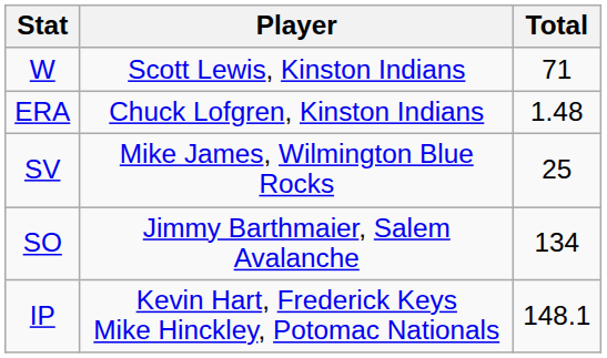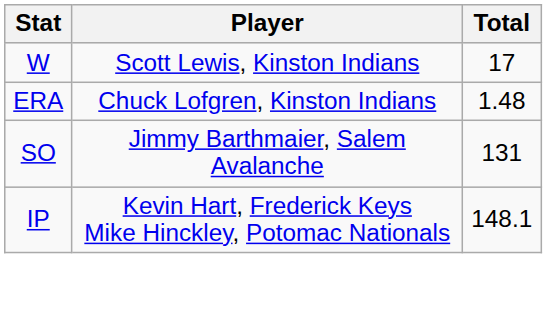W | Total: 71 -> 17
- row: SV | Mike James, Wilmington Blue Rocks | 25
SO | Total: 134 -> 131
